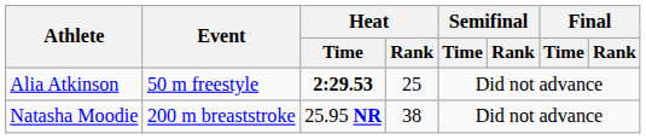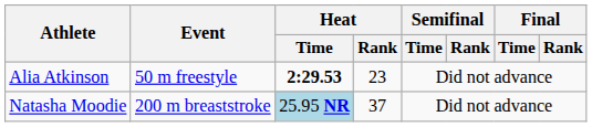Alia Atkinson | Heat / Rank: 25 -> 23
Natasha Moodie | Heat / Time: no background -> lightblue background
Natasha Moodie | Heat / Rank: 38 -> 37
